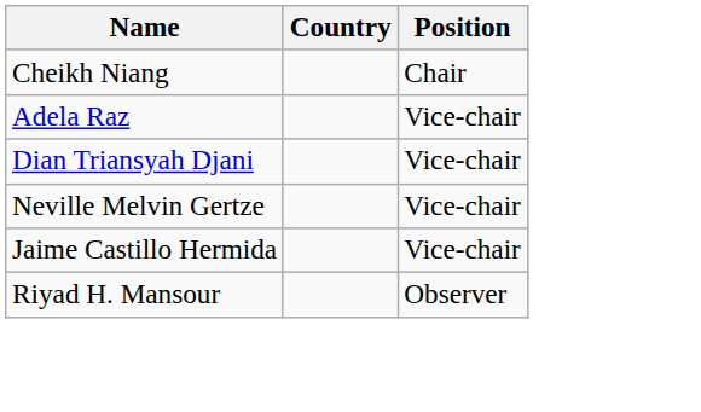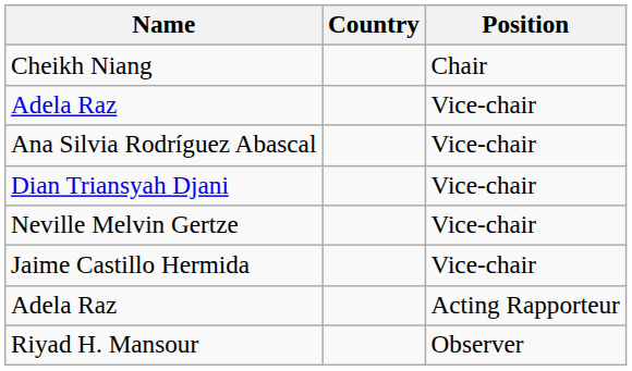+ row: Ana Silvia Rodríguez Abascal | Vice-chair
+ row: Adela Raz | Acting Rapporteur
